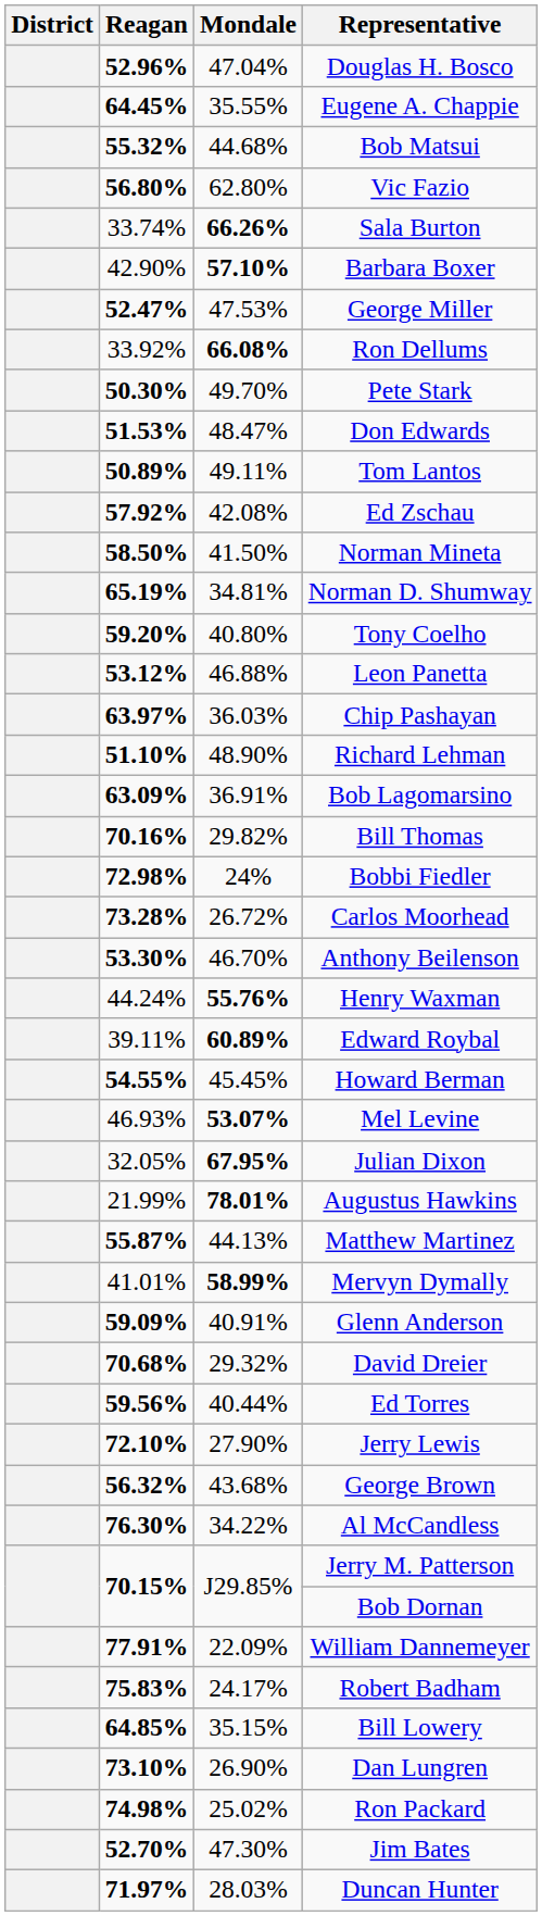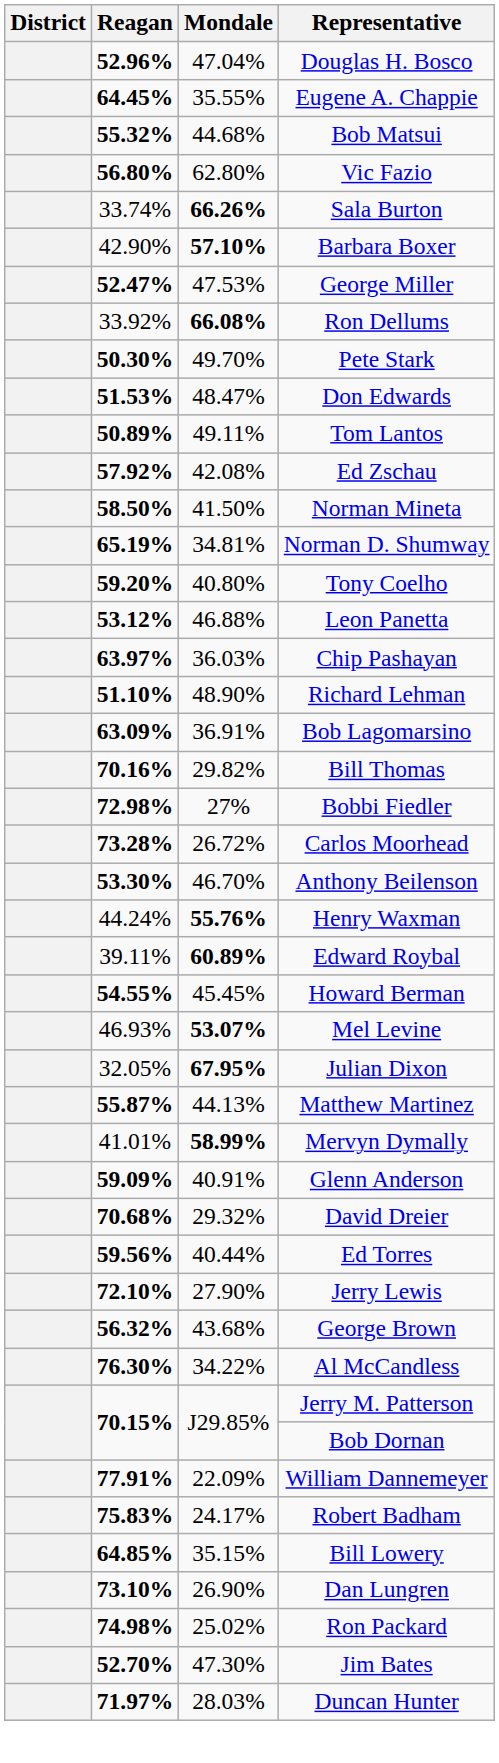Bobbi Fiedler | Mondale: 24% -> 27%
- row: 21.99% | 78.01% | Augustus Hawkins
